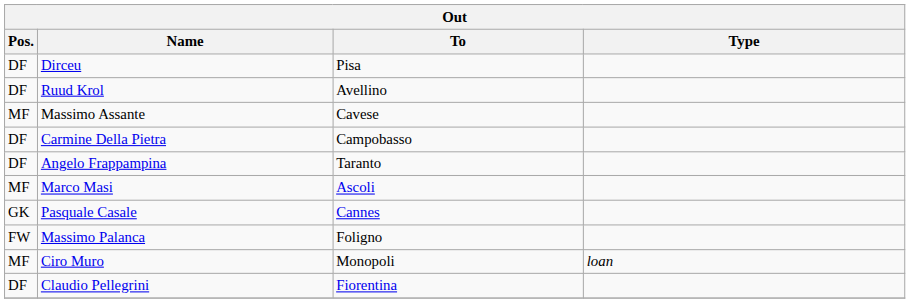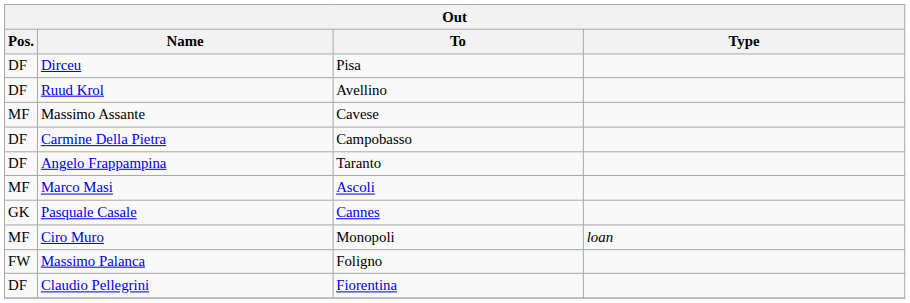rows swapped: Ciro Muro <-> Massimo Palanca
